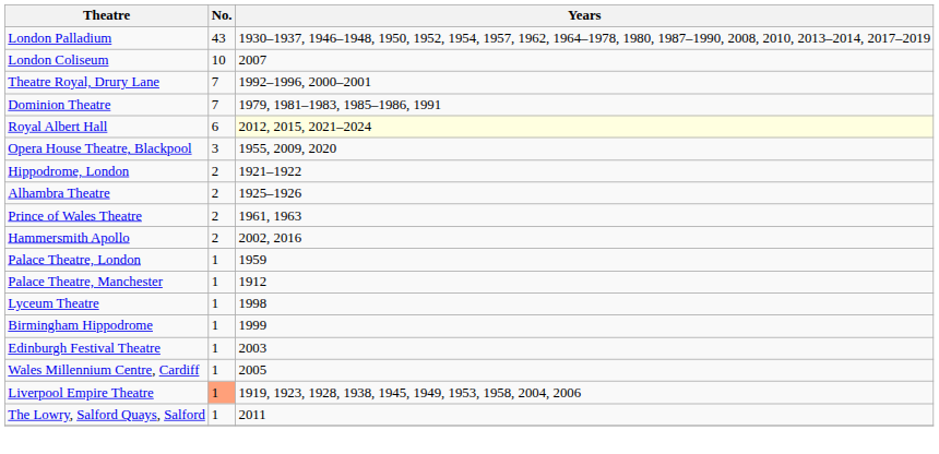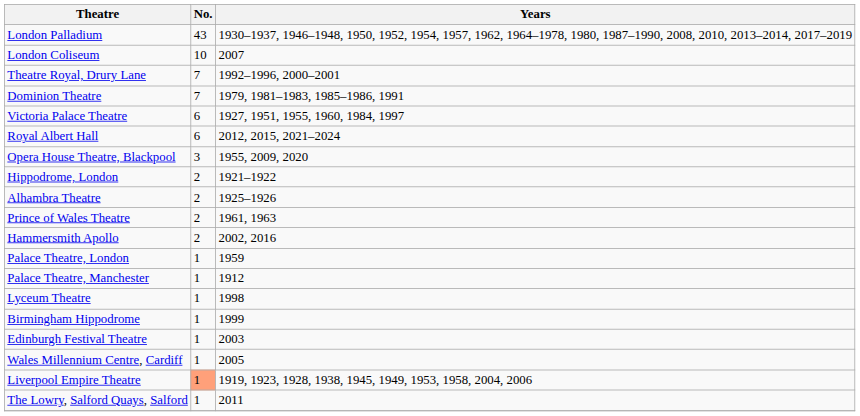+ row: Victoria Palace Theatre | 6 | 1927, 1951, 1955, 1960, 1984, 1997
Royal Albert Hall | Years: lightyellow background -> no background
